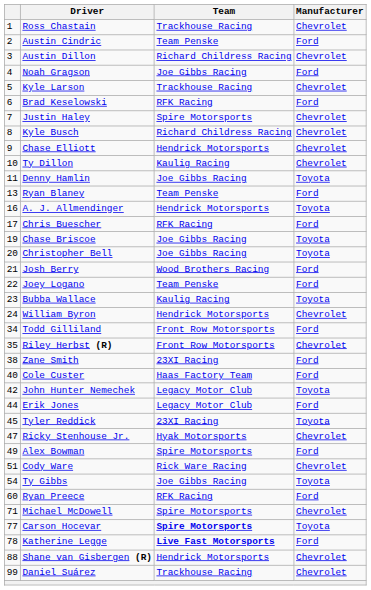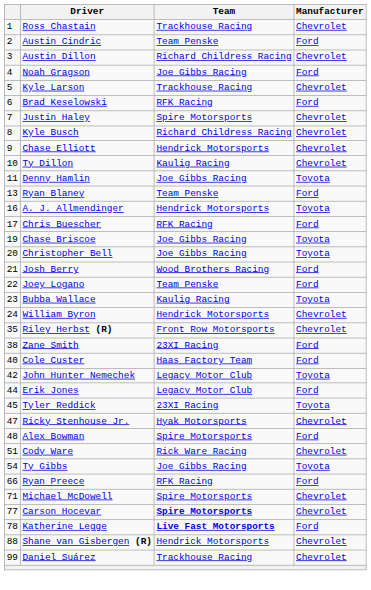- row: 34 | Todd Gilliland | Front Row Motorsports | Ford
Alex Bowman | column 1: 49 -> 48
Ryan Preece | column 1: 60 -> 66
Carson Hocevar | Manufacturer: Toyota -> Chevrolet
